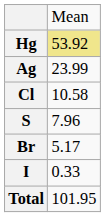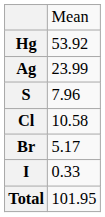Hg | column 2: khaki background -> no background
rows swapped: S <-> Cl
